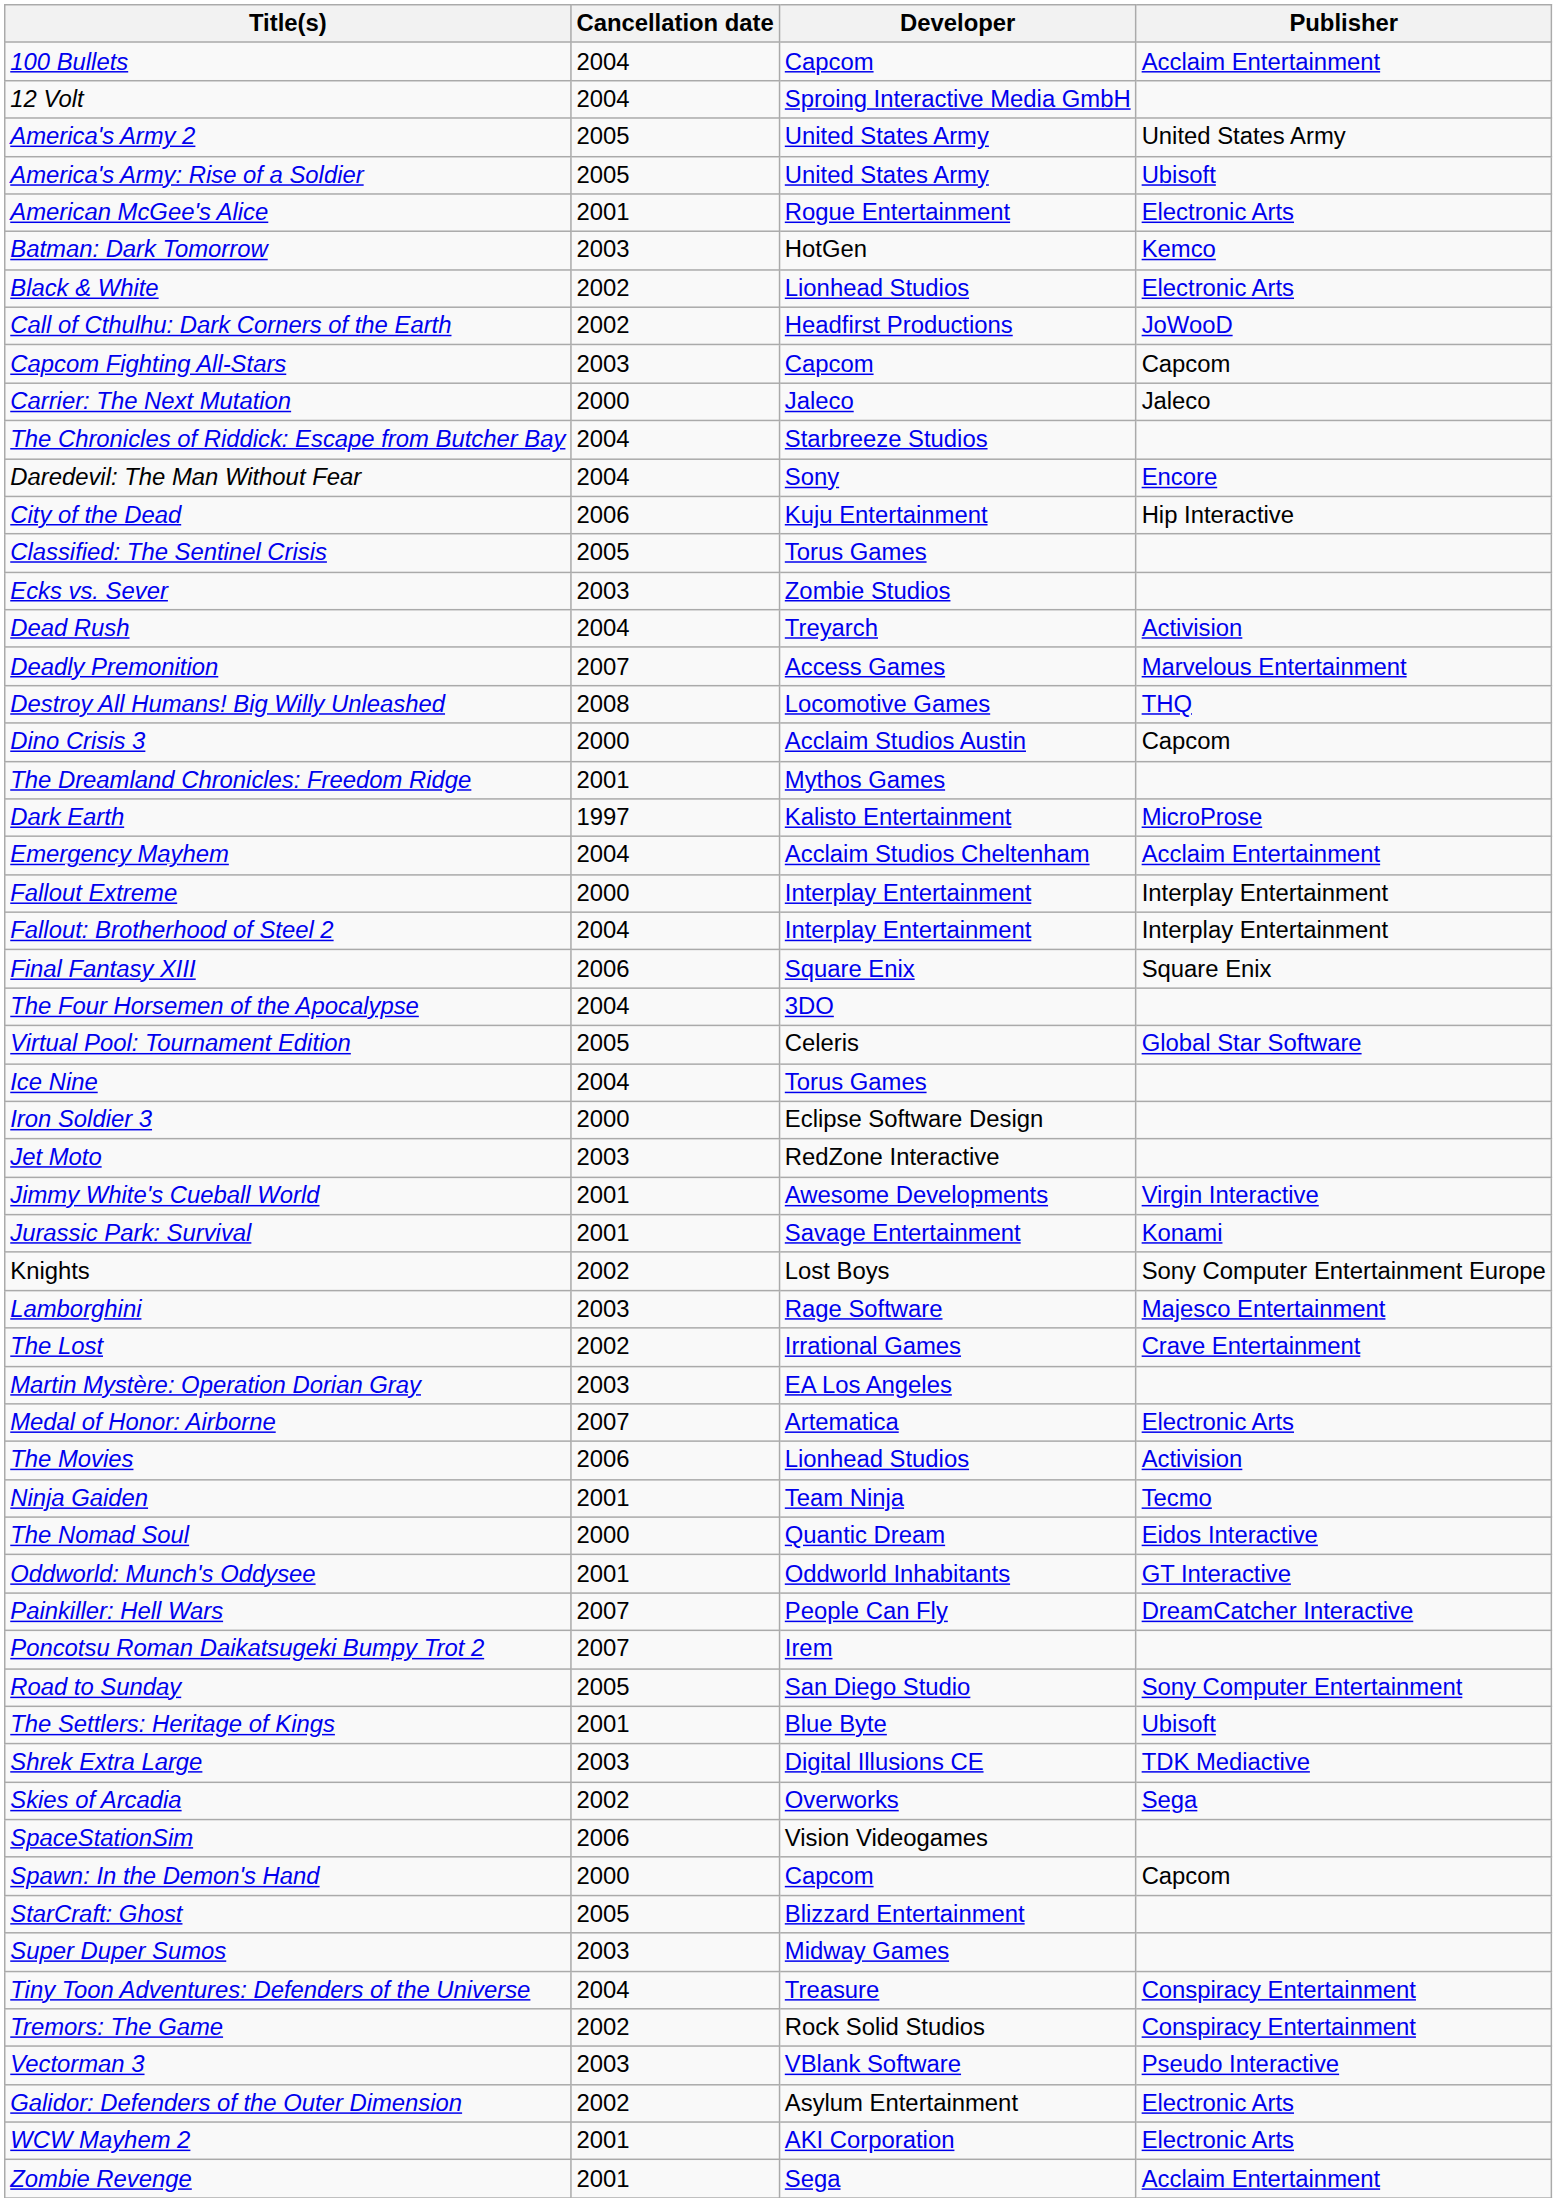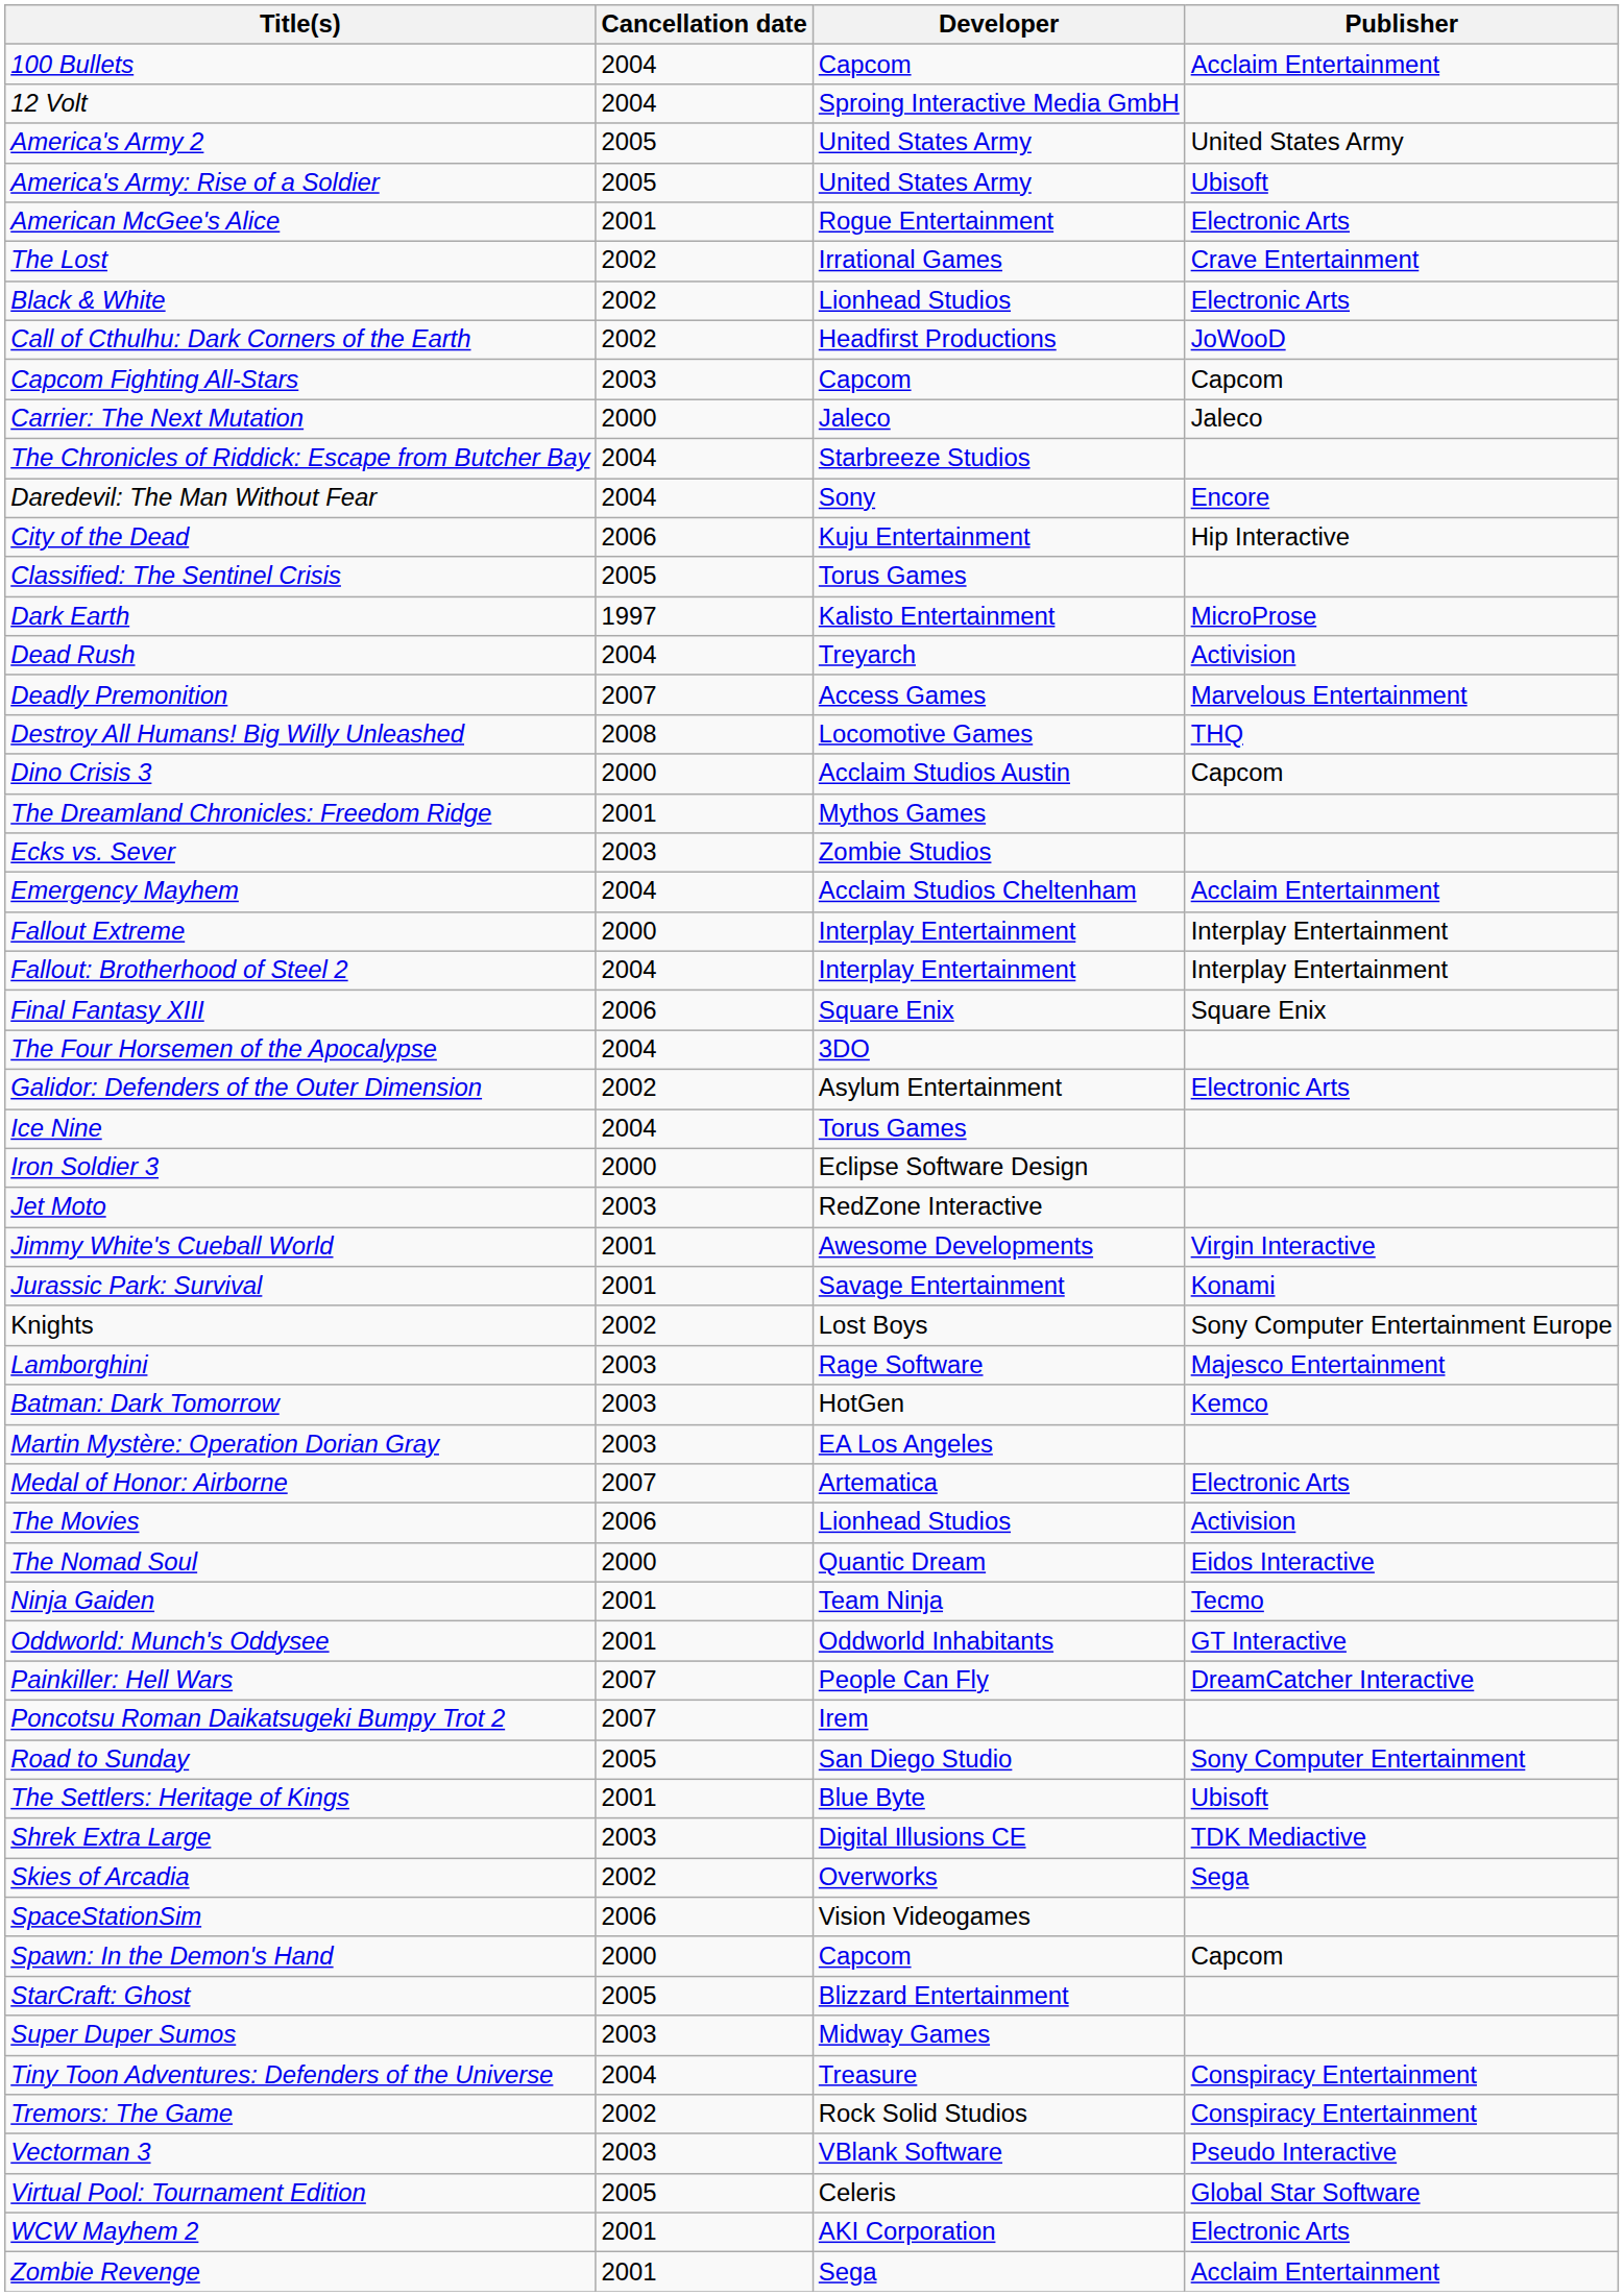rows swapped: Batman: Dark Tomorrow <-> The Lost
rows swapped: Dark Earth <-> Ecks vs. Sever
rows swapped: Galidor: Defenders of the Outer Dimension <-> Virtual Pool: Tournament Edition
rows swapped: Ninja Gaiden <-> The Nomad Soul
